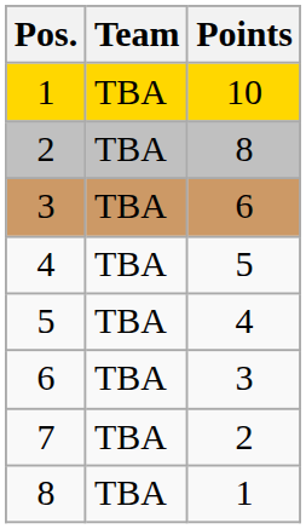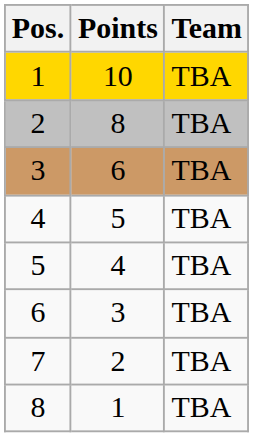columns swapped: Team <-> Points
